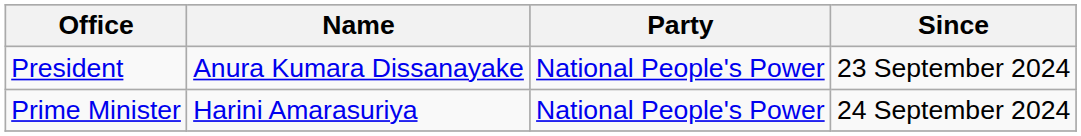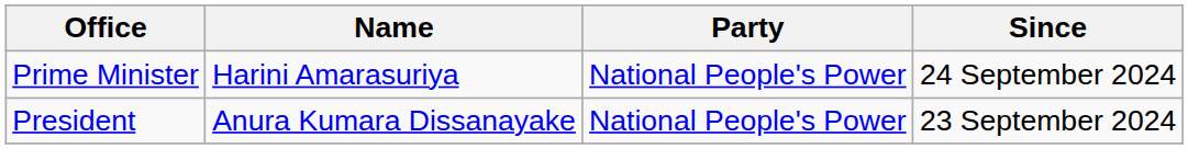rows swapped: President <-> Prime Minister
